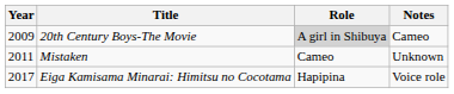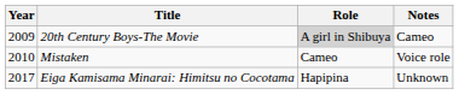Mistaken | Year: 2011 -> 2010
Mistaken | Notes: Unknown -> Voice role
Eiga Kamisama Minarai: Himitsu no Cocotama | Notes: Voice role -> Unknown
